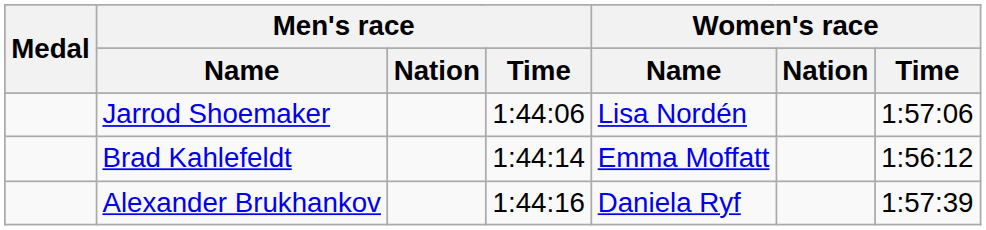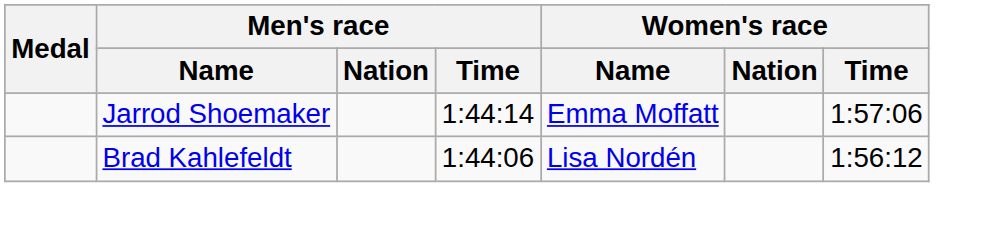Jarrod Shoemaker | Men's race / Time: 1:44:06 -> 1:44:14
Jarrod Shoemaker | Women's race / Name: Lisa Nordén -> Emma Moffatt
Brad Kahlefeldt | Men's race / Time: 1:44:14 -> 1:44:06
Brad Kahlefeldt | Women's race / Name: Emma Moffatt -> Lisa Nordén
- row: Alexander Brukhankov | 1:44:16 | Daniela Ryf | 1:57:39
